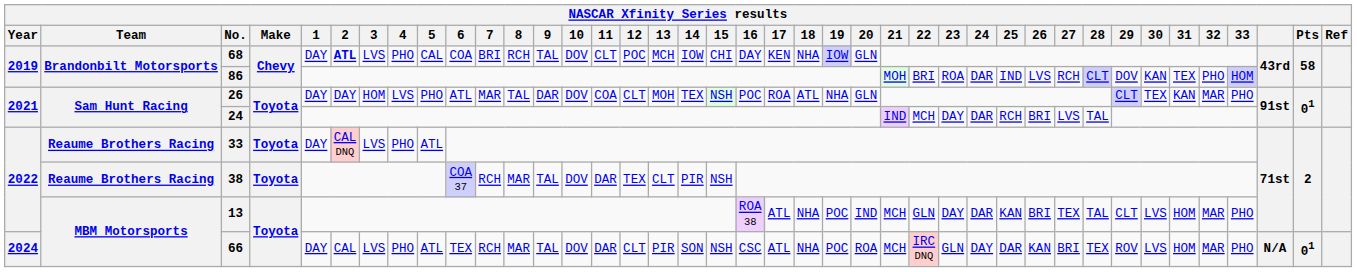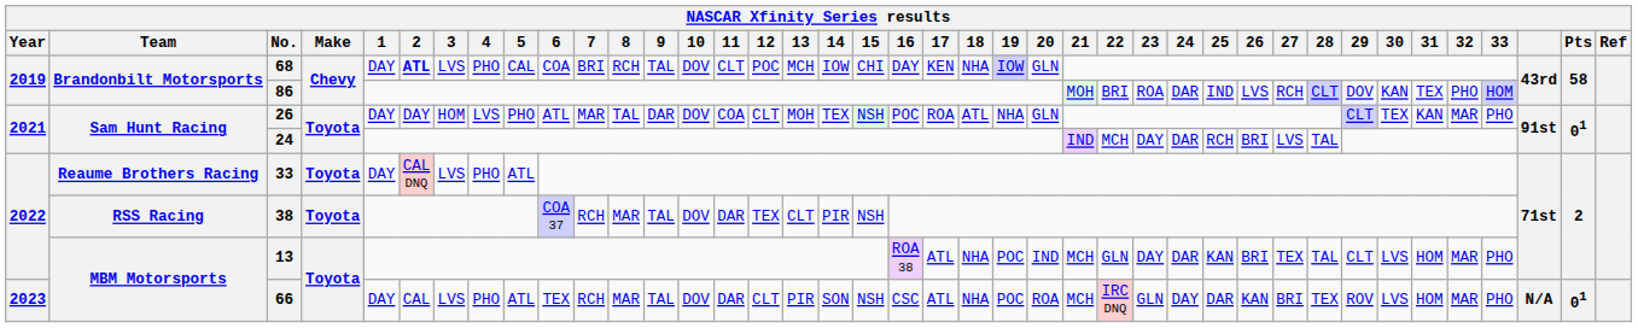38 | Team: Reaume Brothers Racing -> RSS Racing
66 | Year: 2024 -> 2023
